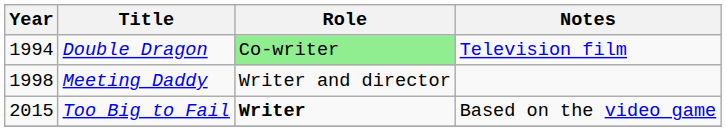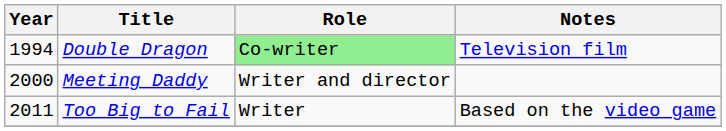Meeting Daddy | Year: 1998 -> 2000
Too Big to Fail | Year: 2015 -> 2011
Too Big to Fail | Role: bold -> normal
